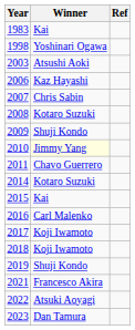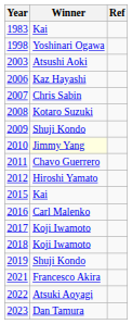+ row: 2012 | Hiroshi Yamato
- row: 2014 | Kotaro Suzuki
